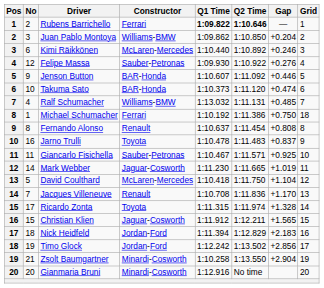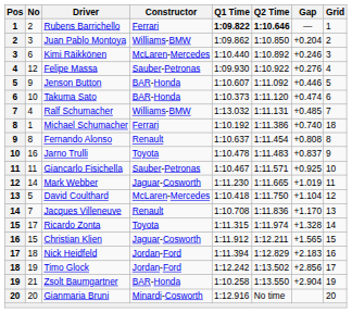Michael Schumacher | Gap: +0.750 -> +0.740
Zsolt Baumgartner | Constructor: Minardi-Cosworth -> BAR-Honda
